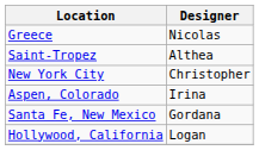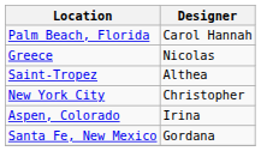+ row: Palm Beach, Florida | Carol Hannah
- row: Hollywood, California | Logan
